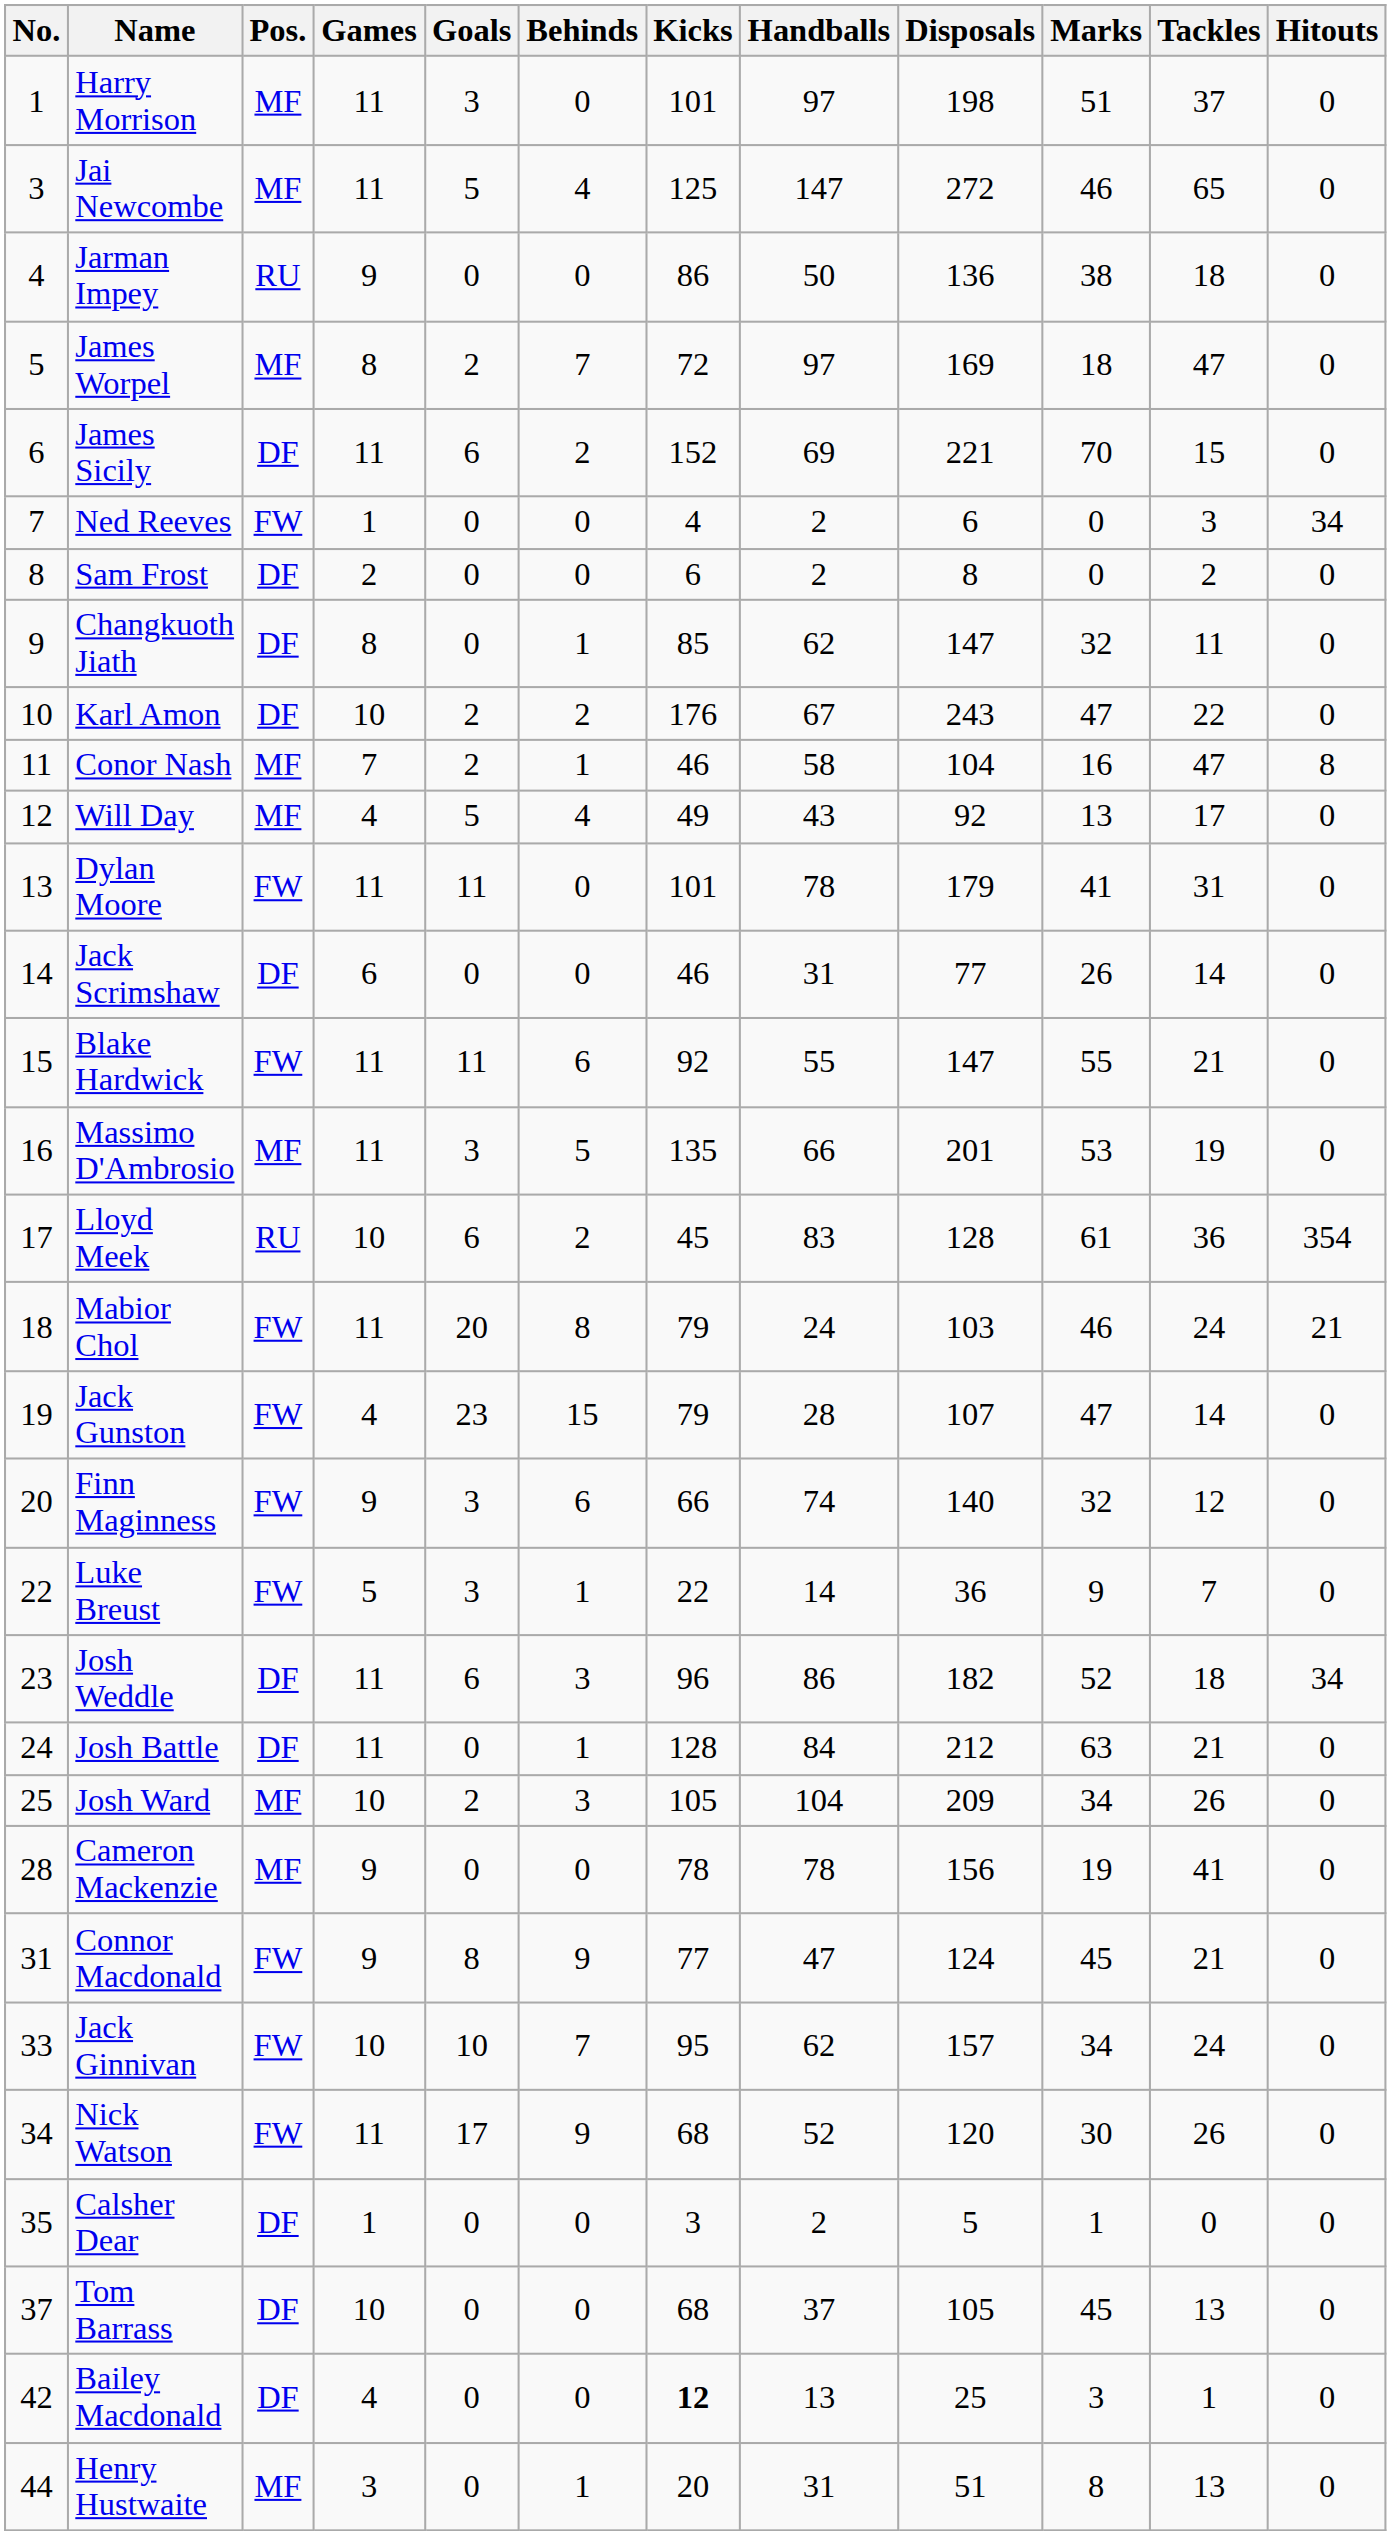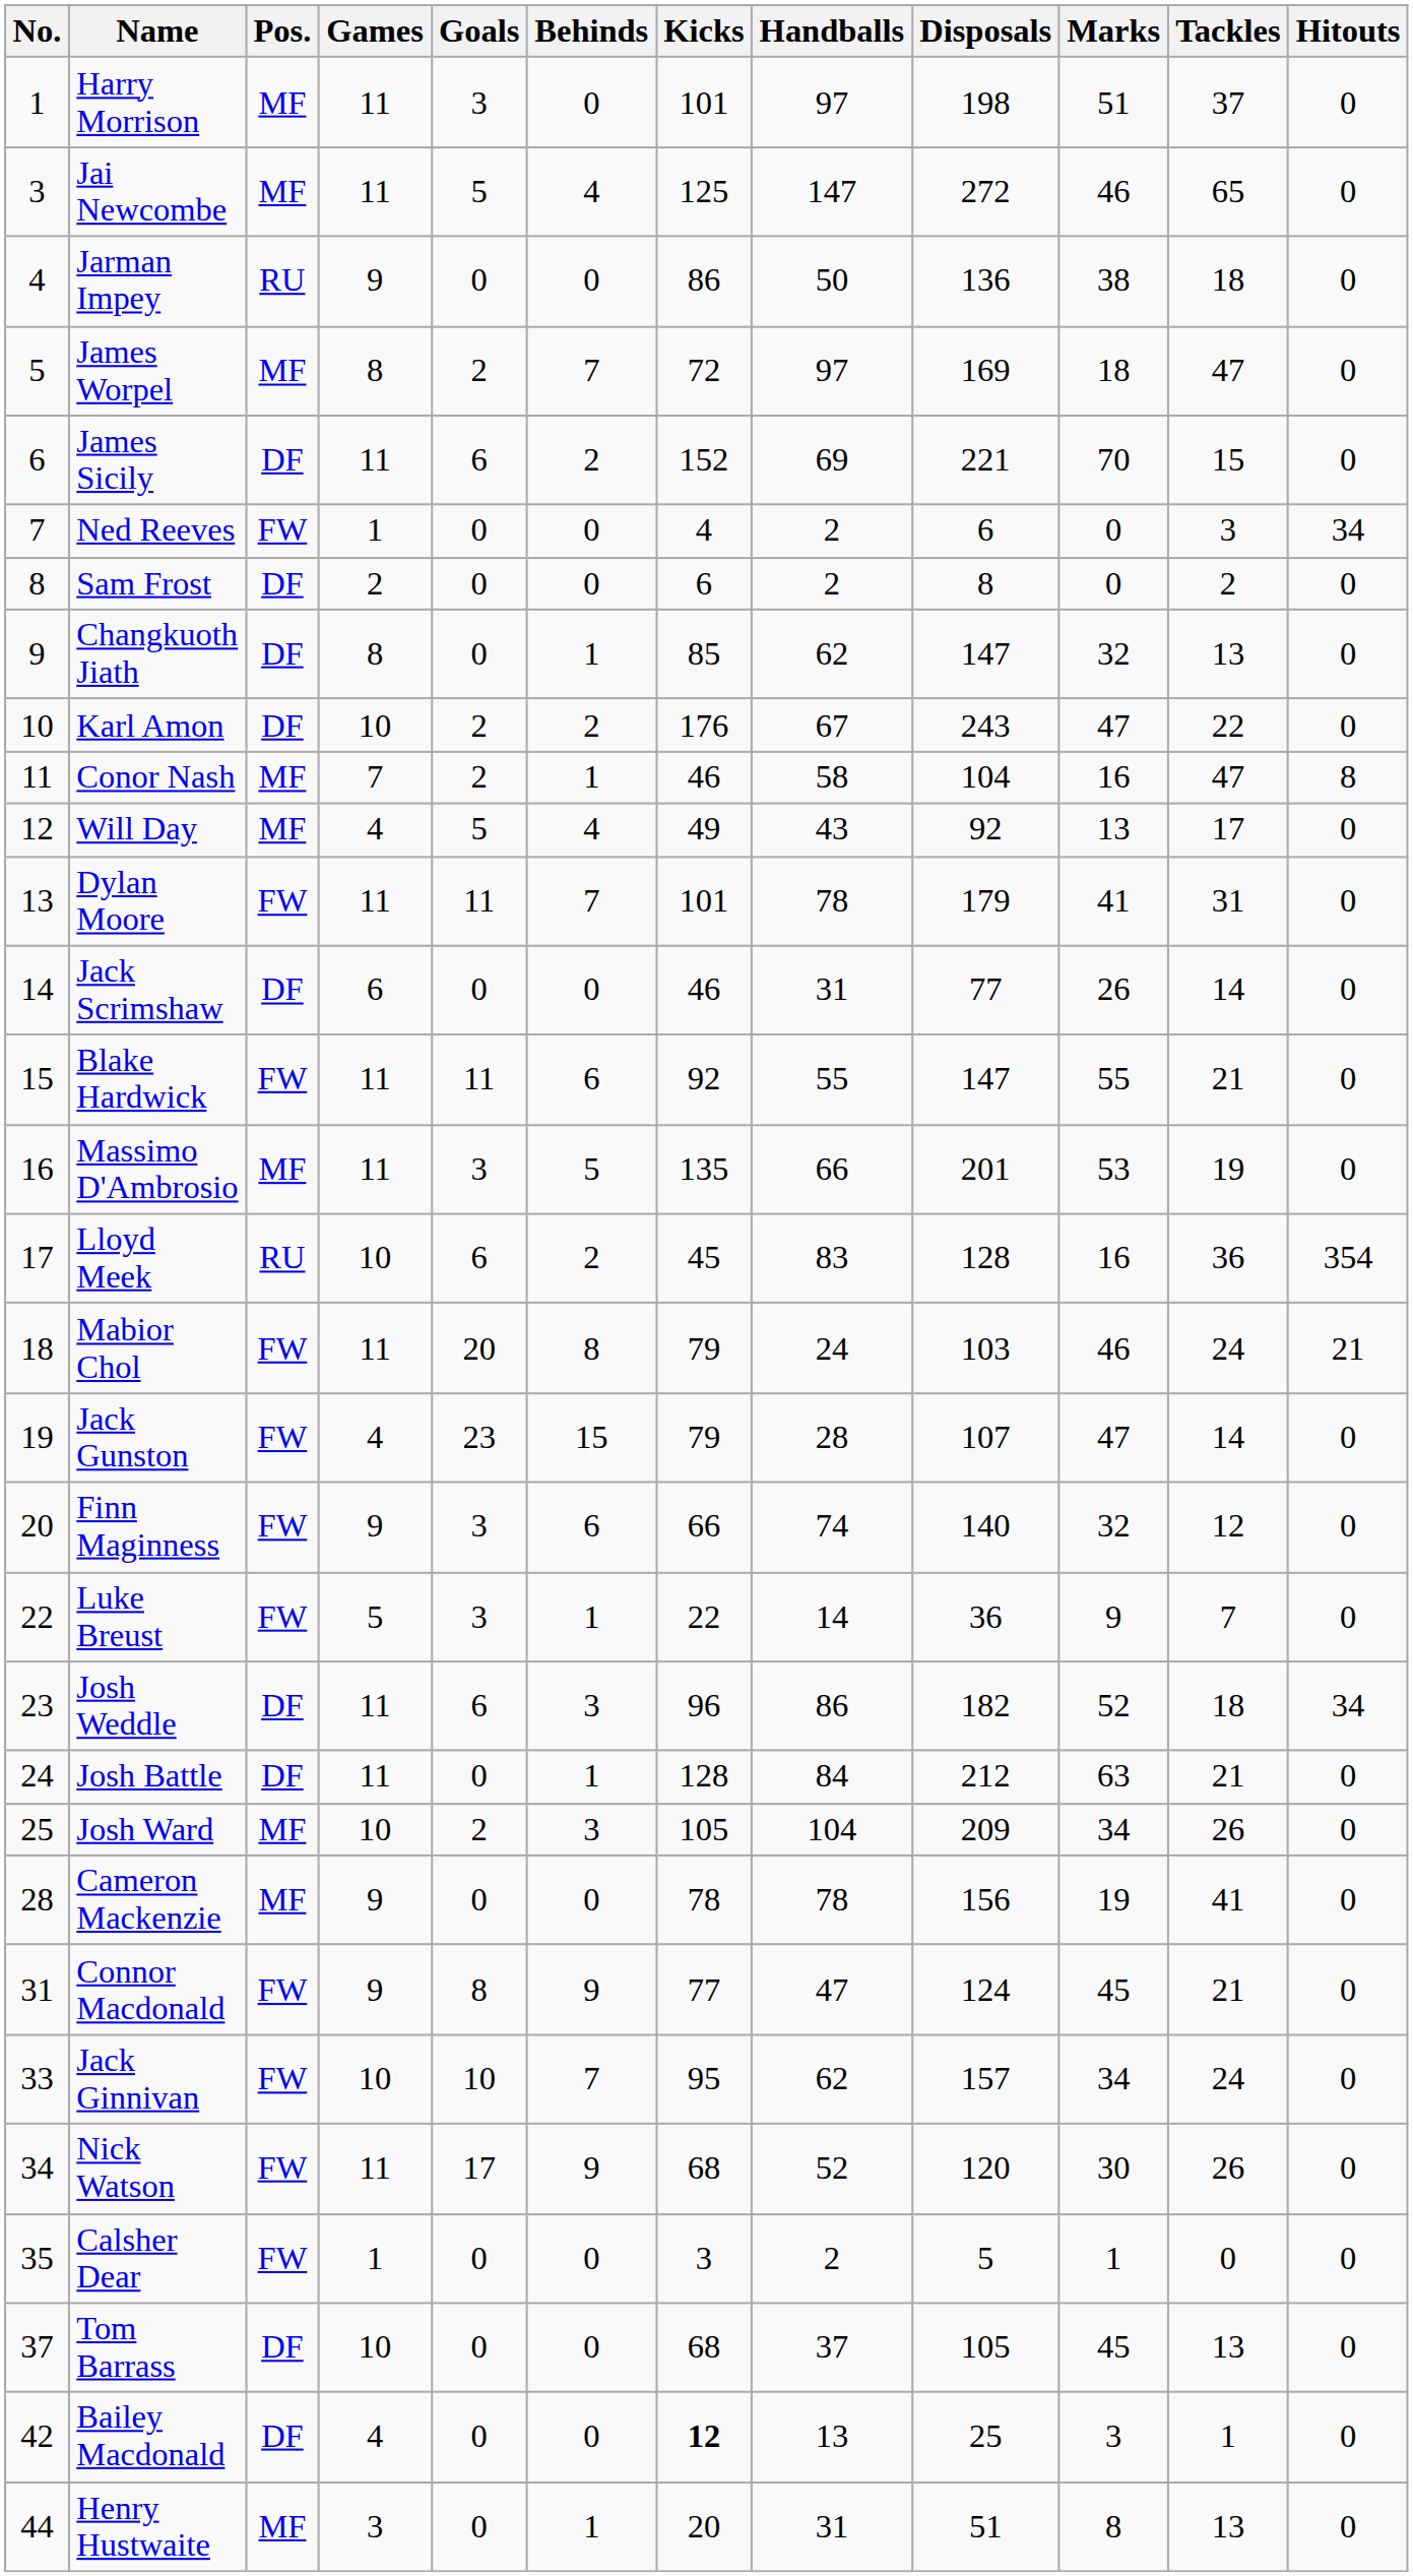Changkuoth Jiath | Tackles: 11 -> 13
Dylan Moore | Behinds: 0 -> 7
Lloyd Meek | Marks: 61 -> 16
Calsher Dear | Pos.: DF -> FW
